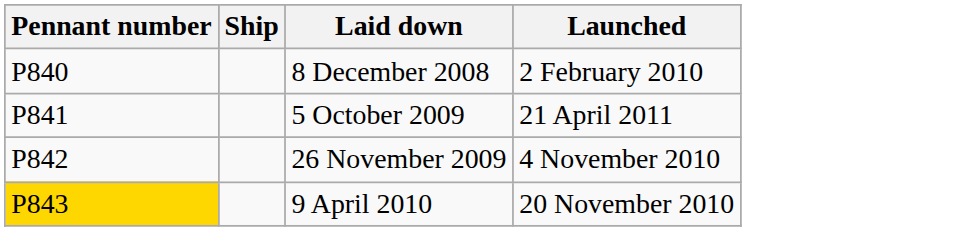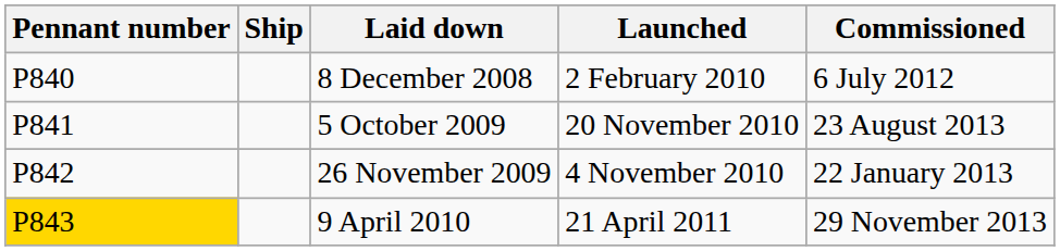+ column: Commissioned | 6 July 2012 | 23 August 2013 | 22 January 2013 | 29 November 2013
5 October 2009 | Launched: 21 April 2011 -> 20 November 2010
9 April 2010 | Launched: 20 November 2010 -> 21 April 2011
